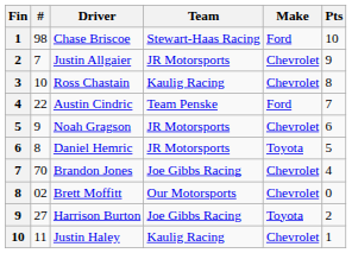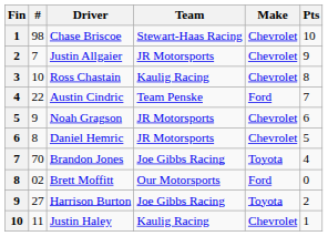Chase Briscoe | Make: Ford -> Chevrolet
Daniel Hemric | Make: Toyota -> Chevrolet
Brandon Jones | Make: Chevrolet -> Toyota
Brett Moffitt | Make: Chevrolet -> Ford
